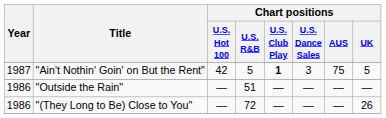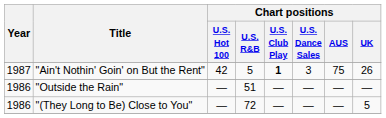"Ain't Nothin' Goin' on But the Rent" | Chart positions / UK: 5 -> 26
"(They Long to Be) Close to You" | Chart positions / UK: 26 -> 5
